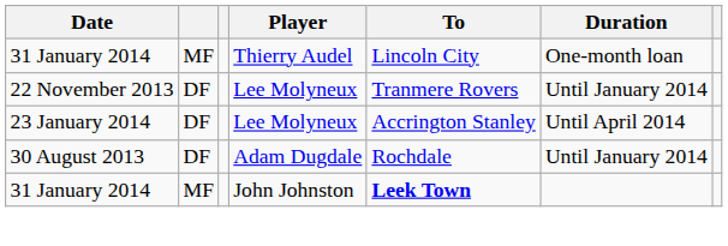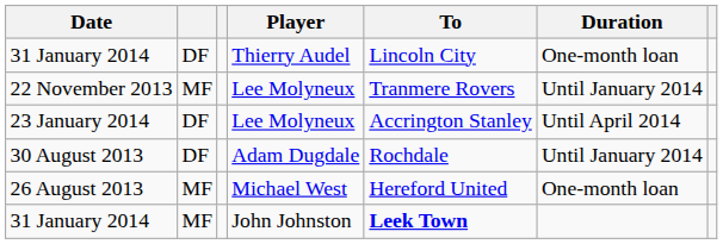31 January 2014 / Thierry Audel | column 2: MF -> DF
22 November 2013 | column 2: DF -> MF
+ row: 26 August 2013 | MF | Michael West | Hereford United | One-month loan
